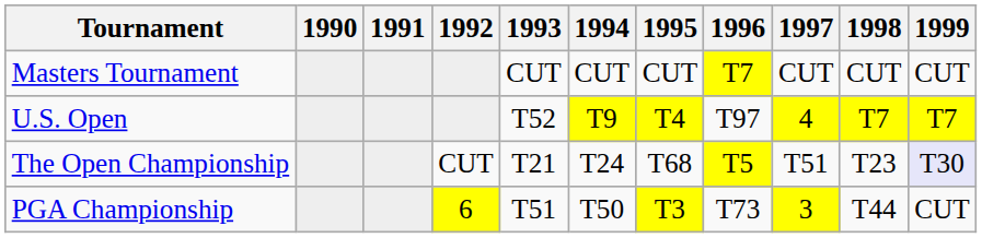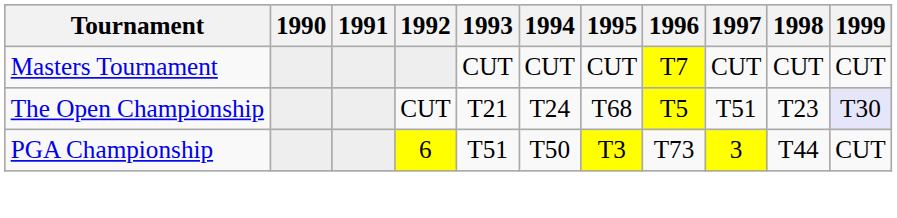- row: U.S. Open | T52 | T9 | T4 | T97 | 4 | T7 | T7
